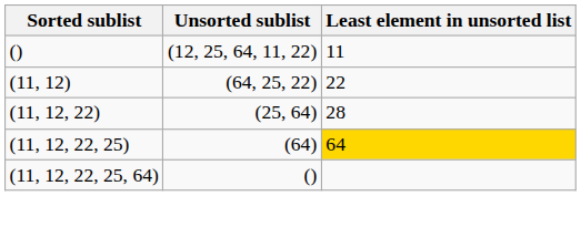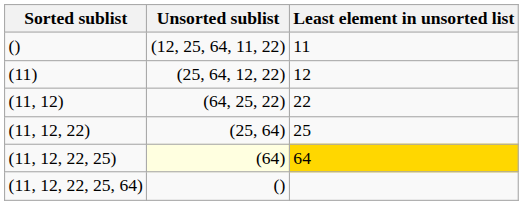+ row: (11) | (25, 64, 12, 22) | 12
(11, 12, 22) | Least element in unsorted list: 28 -> 25
(11, 12, 22, 25) | Unsorted sublist: no background -> lightyellow background
